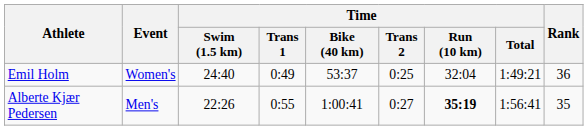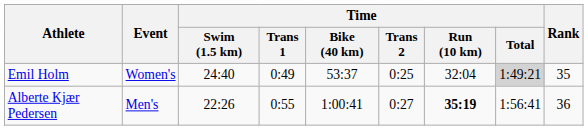Emil Holm | Time / Total: no background -> lightgrey background
Emil Holm | Rank: 36 -> 35
Alberte Kjær Pedersen | Rank: 35 -> 36
